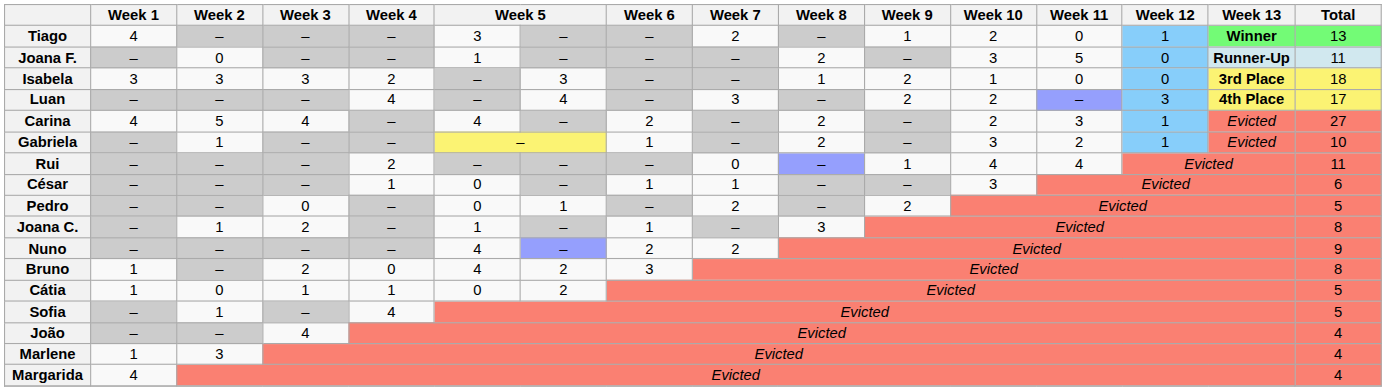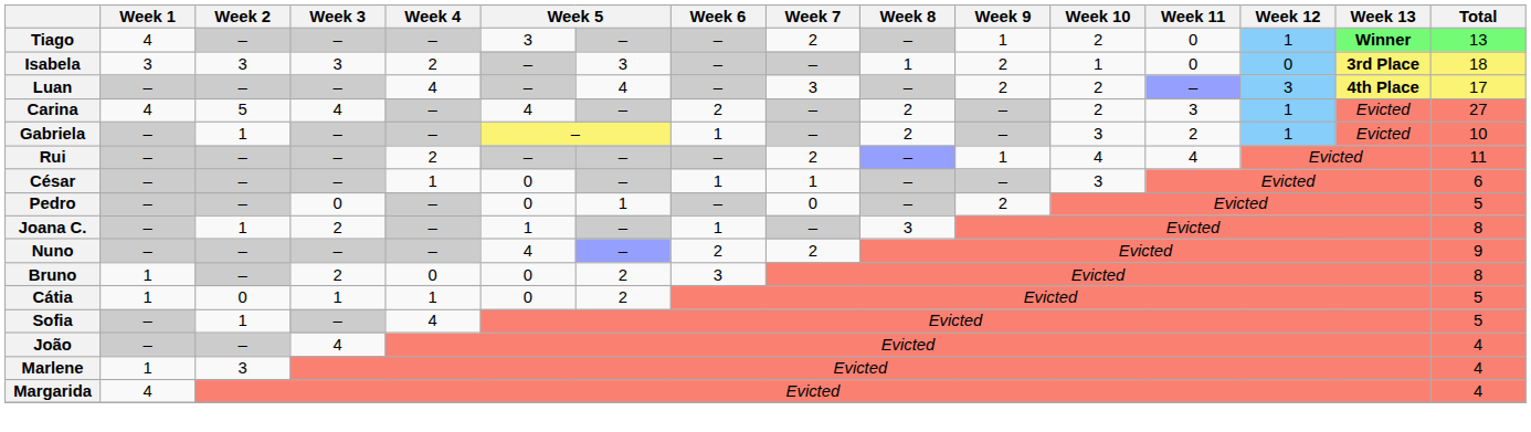- row: Joana F. | – | 0 | – | – | 1 | – | – | – | 2 | – | 3 | 5 | 0 | Runner-Up | 11
Rui | Week 7: 0 -> 2
Pedro | Week 7: 2 -> 0
Bruno | column 6: 4 -> 0
